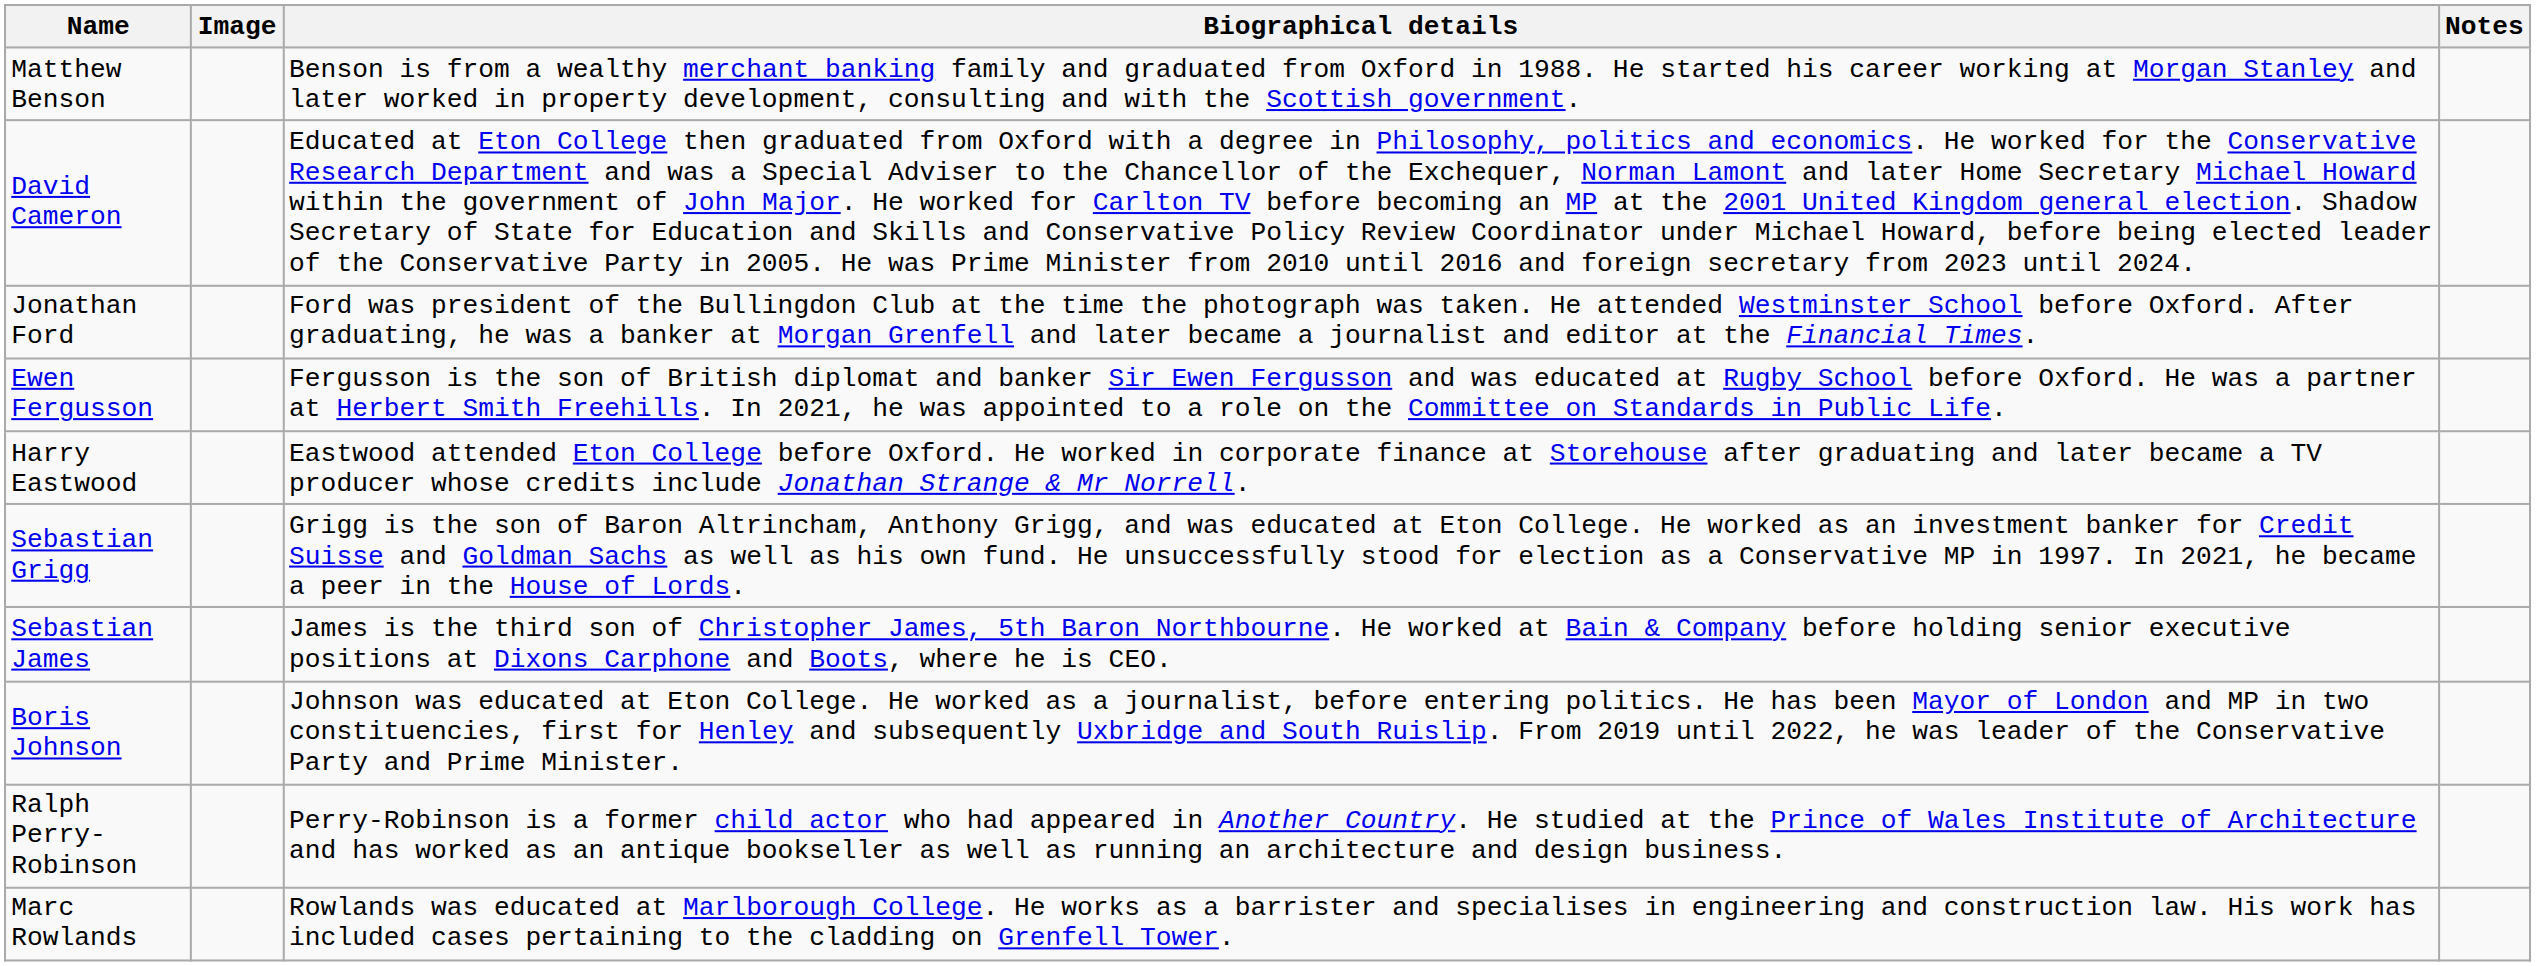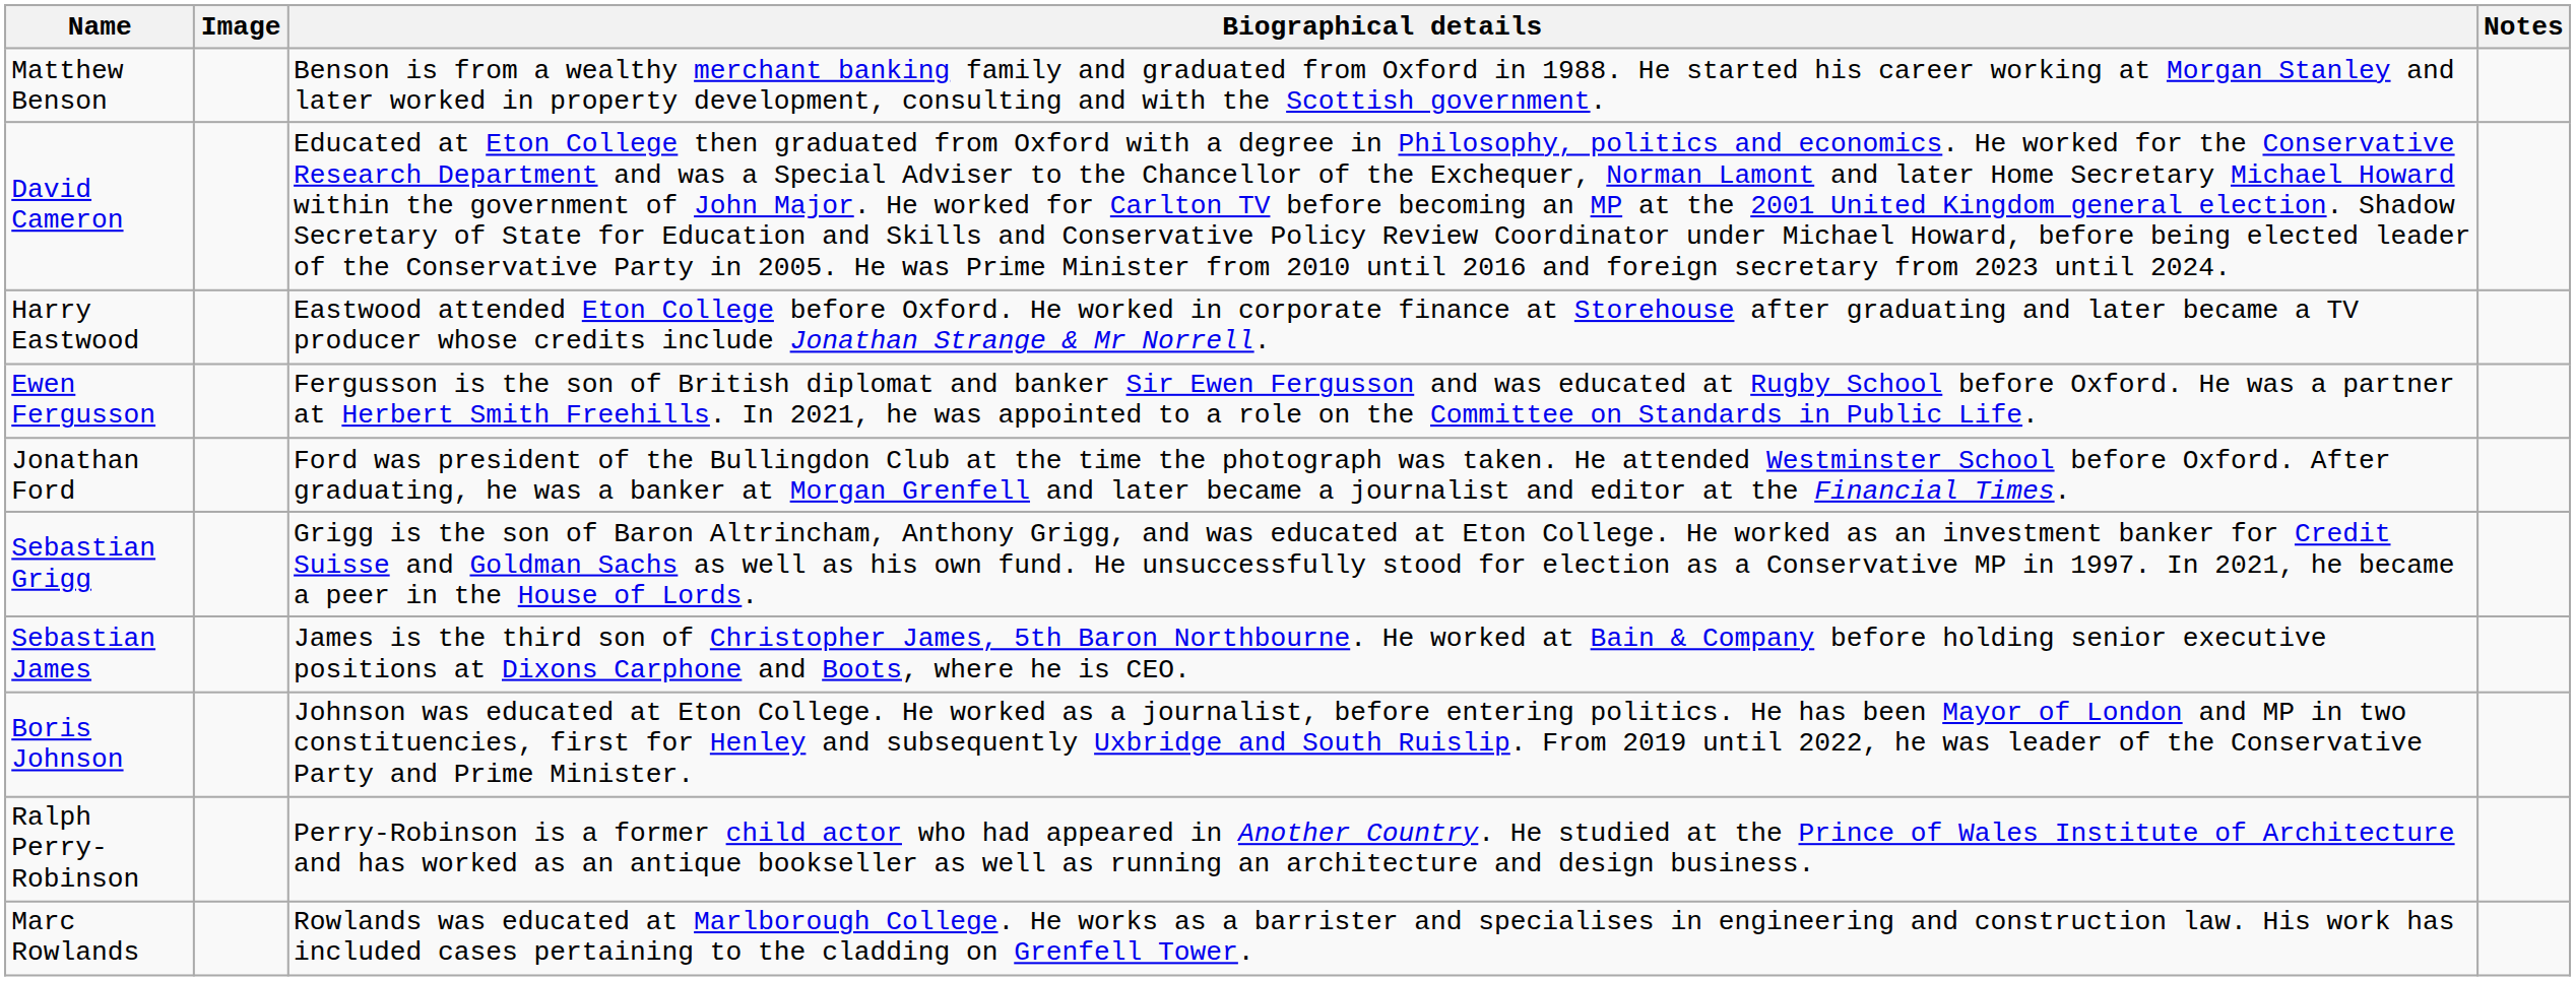rows swapped: Harry Eastwood <-> Jonathan Ford
